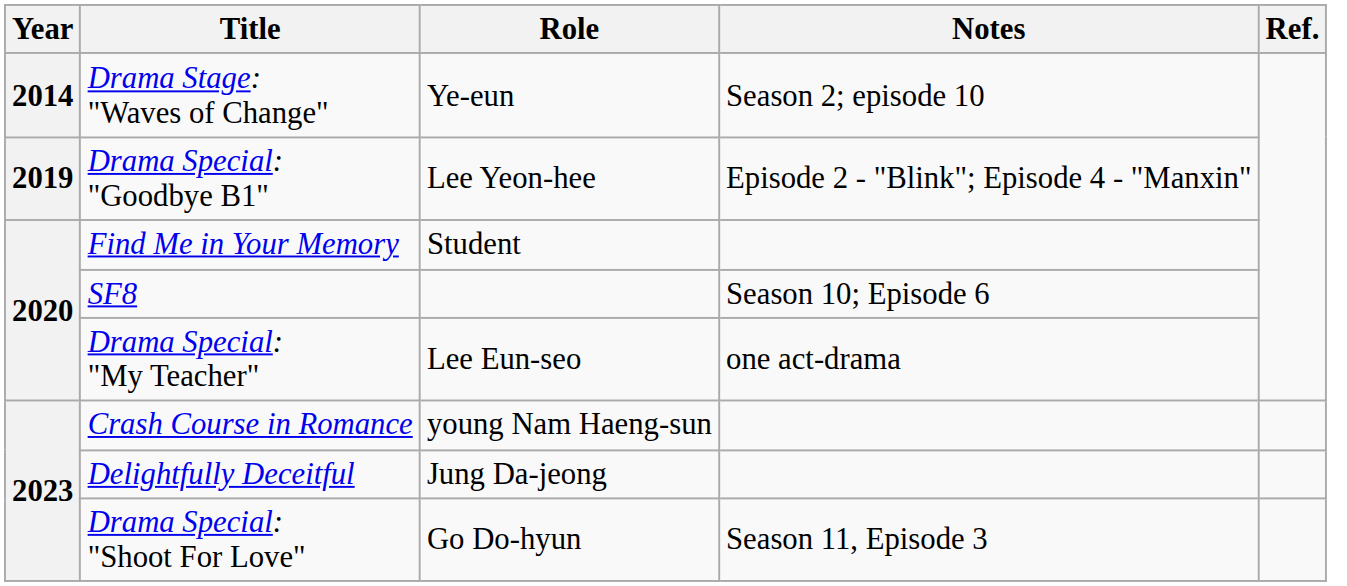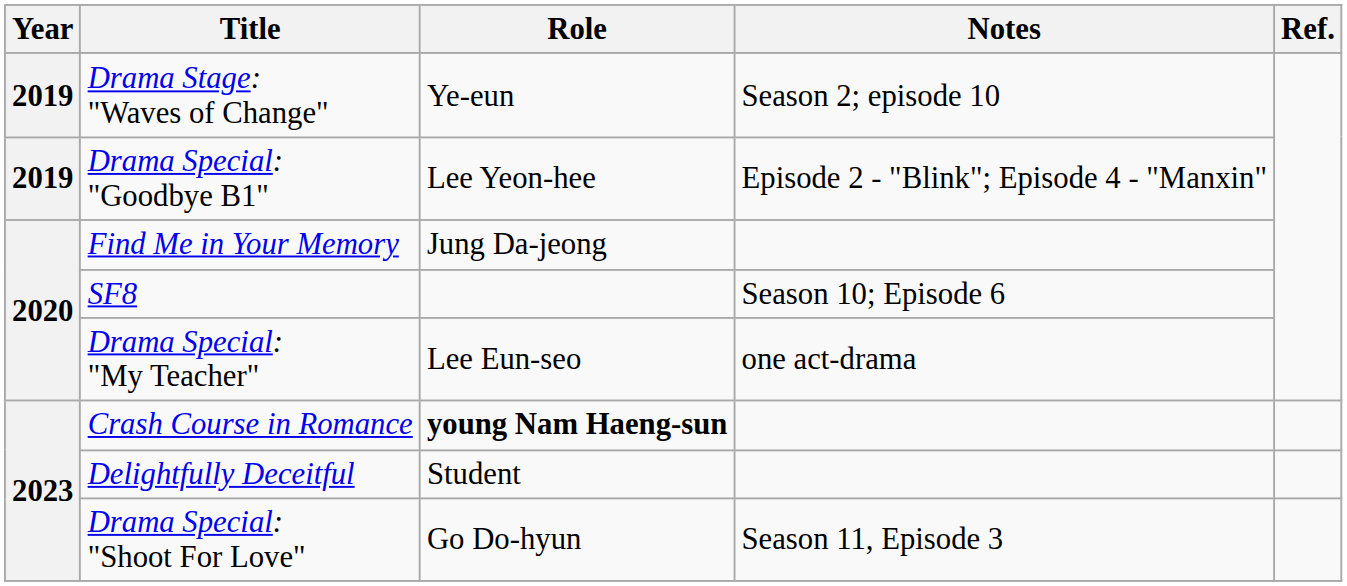Drama Stage: "Waves of Change" | Year: 2014 -> 2019
Find Me in Your Memory | Role: Student -> Jung Da-jeong
Crash Course in Romance | Role: normal -> bold
Delightfully Deceitful | Role: Jung Da-jeong -> Student
